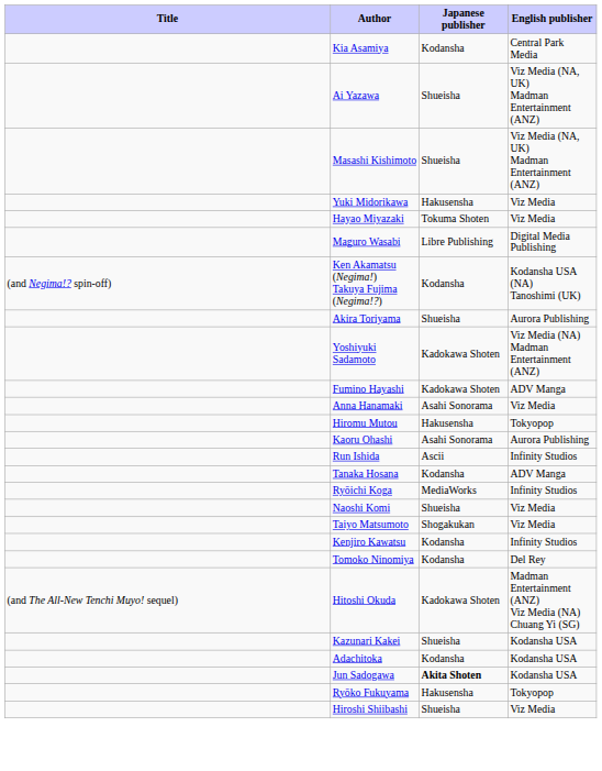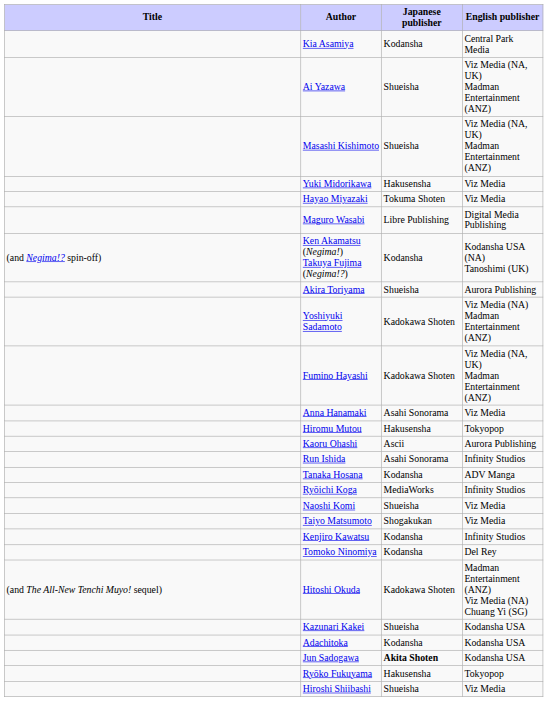Fumino Hayashi | English publisher: ADV Manga -> Viz Media (NA, UK) Madman Entertainment (ANZ)
Kaoru Ohashi | Japanese publisher: Asahi Sonorama -> Ascii
Run Ishida | Japanese publisher: Ascii -> Asahi Sonorama
